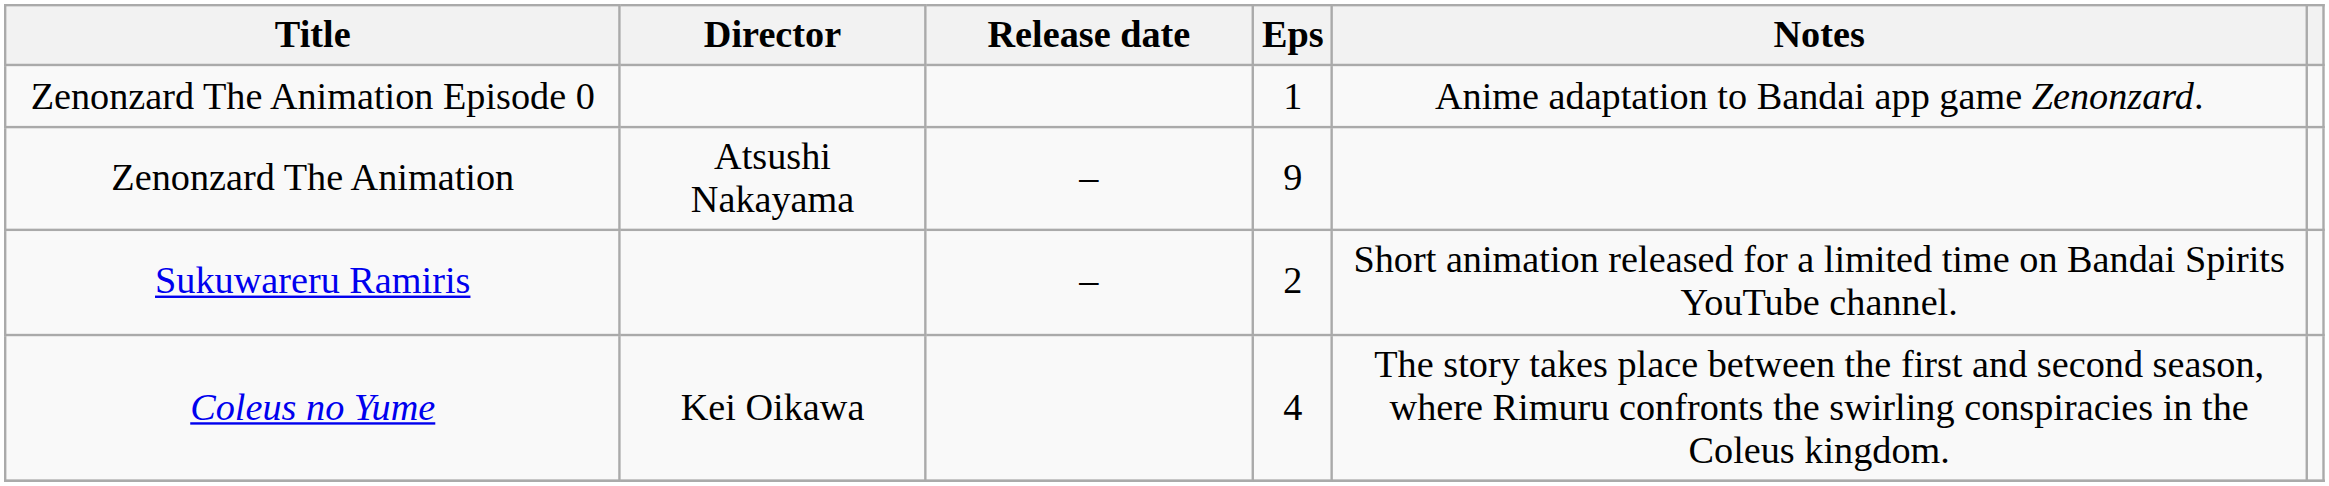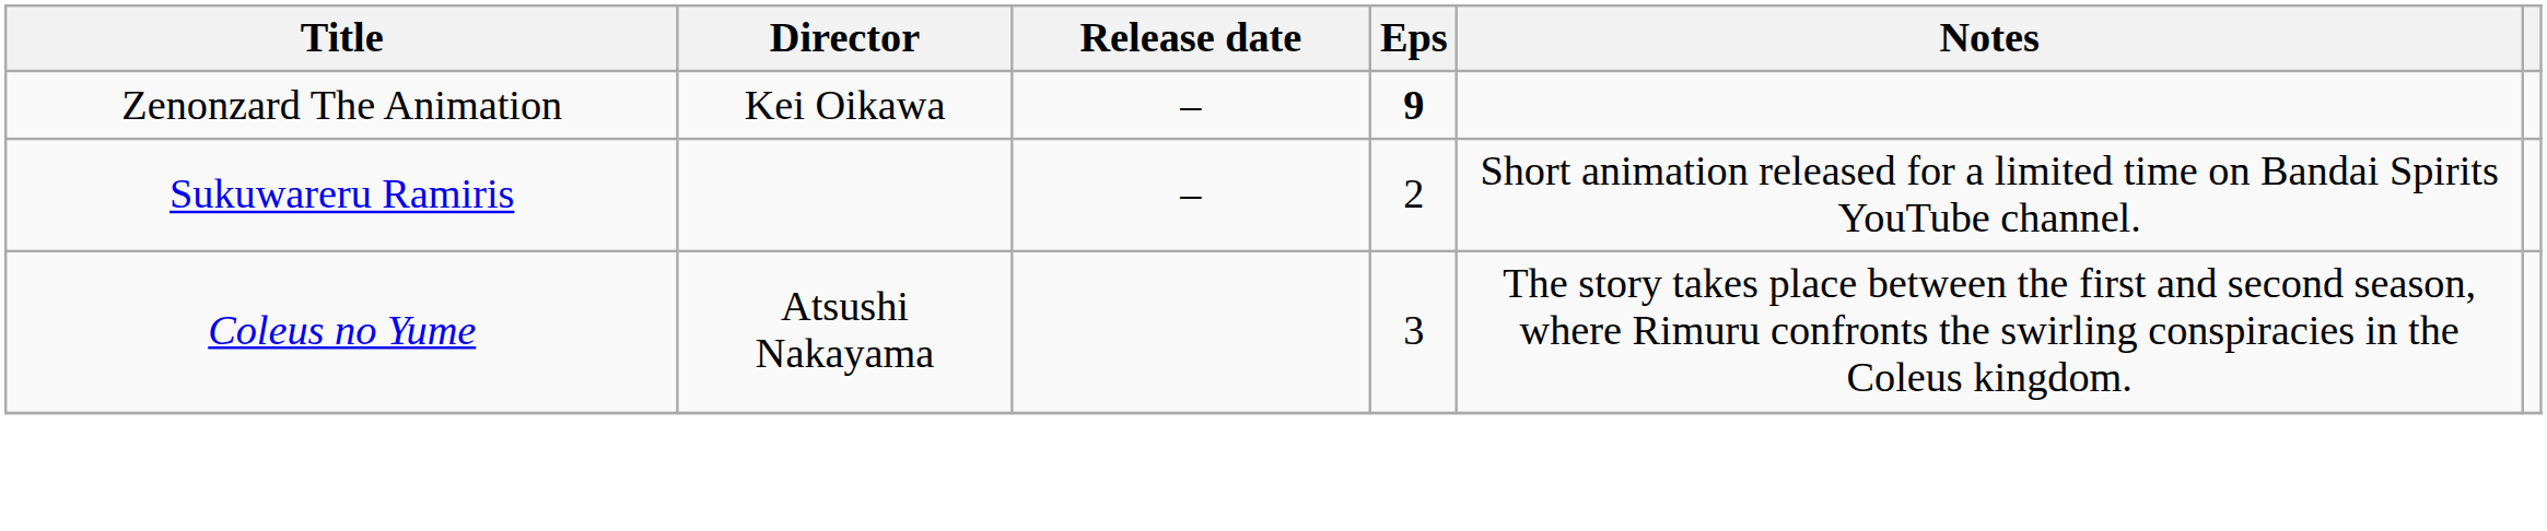- row: Zenonzard The Animation Episode 0 | 1 | Anime adaptation to Bandai app game Zenonzard.
Zenonzard The Animation | Director: Atsushi Nakayama -> Kei Oikawa
Zenonzard The Animation | Eps: normal -> bold
Coleus no Yume | Director: Kei Oikawa -> Atsushi Nakayama
Coleus no Yume | Eps: 4 -> 3
